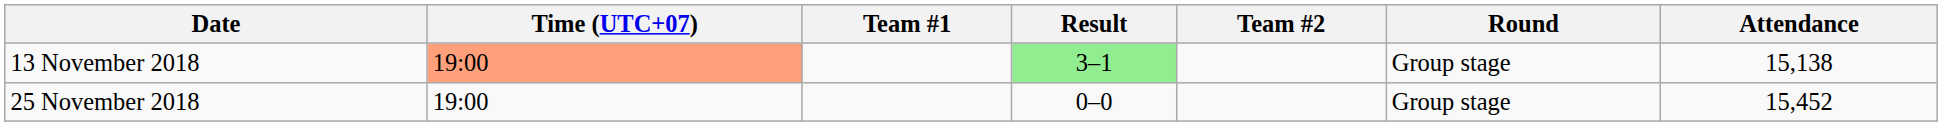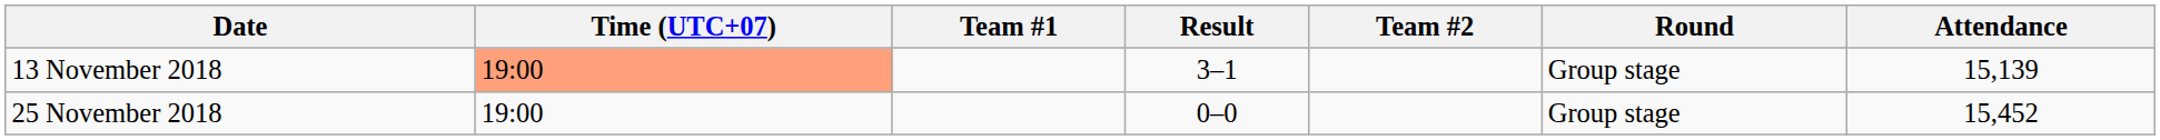13 November 2018 | Result: lightgreen background -> no background
13 November 2018 | Attendance: 15,138 -> 15,139
